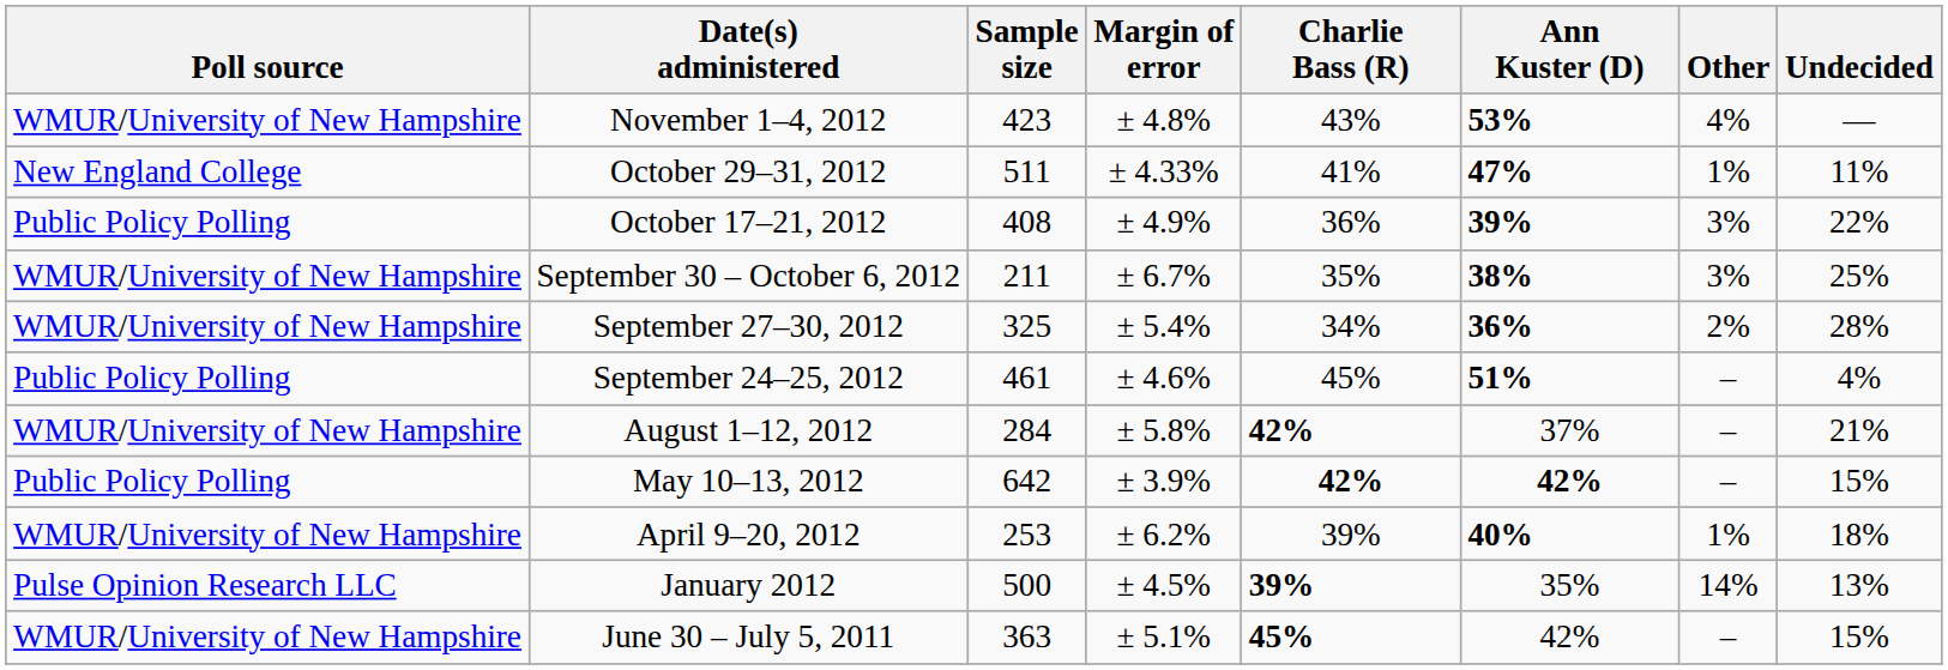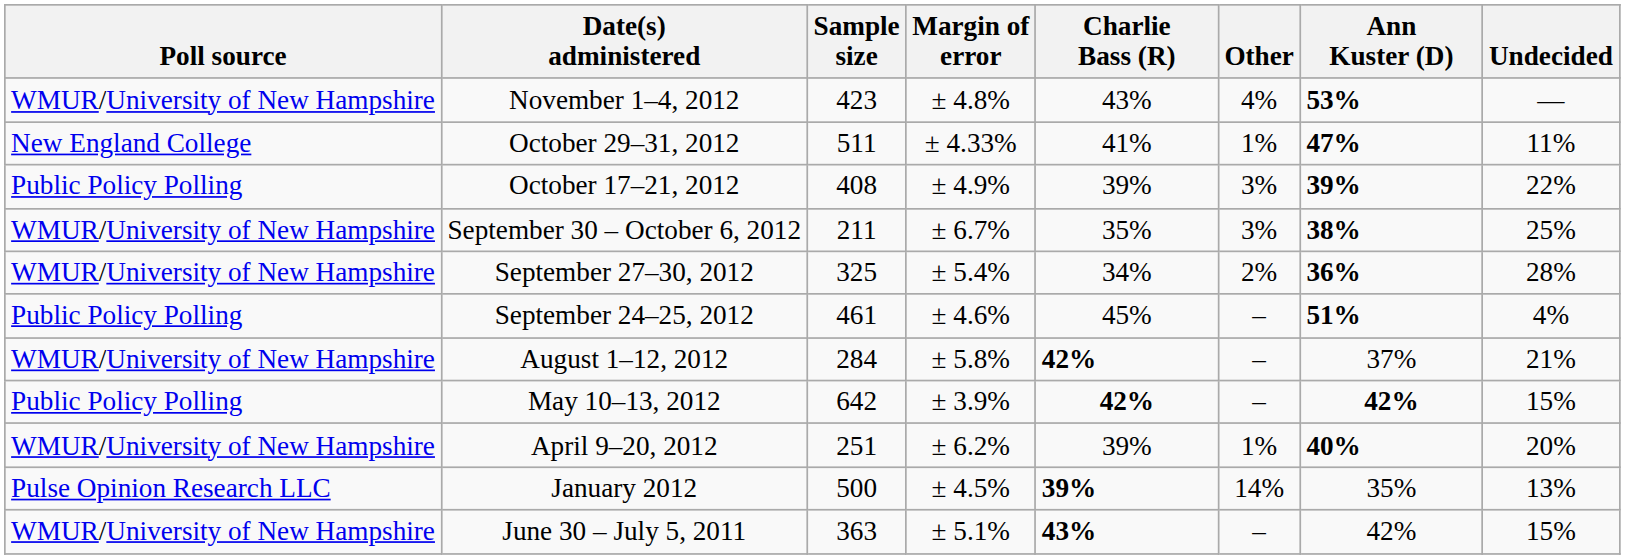columns swapped: Ann Kuster (D) <-> Other
October 17–21, 2012 | Charlie Bass (R): 36% -> 39%
April 9–20, 2012 | Sample size: 253 -> 251
April 9–20, 2012 | Undecided: 18% -> 20%
June 30 – July 5, 2011 | Charlie Bass (R): 45% -> 43%
